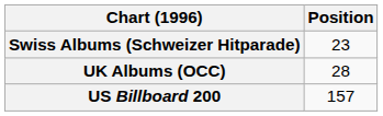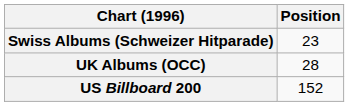US Billboard 200 | Position: 157 -> 152
